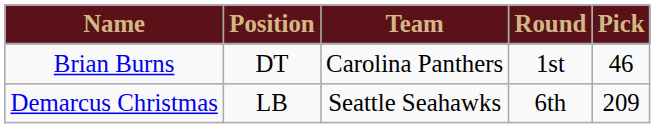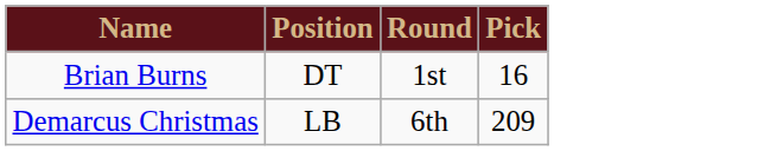- column: Team | Carolina Panthers | Seattle Seahawks
Brian Burns | Pick: 46 -> 16
